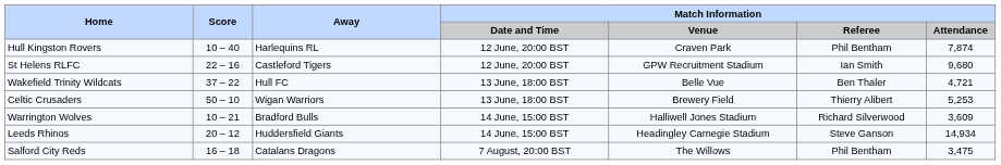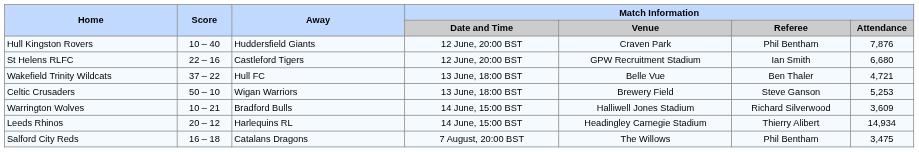Hull Kingston Rovers | Away: Harlequins RL -> Huddersfield Giants
Hull Kingston Rovers | Match Information / Attendance: 7,874 -> 7,876
St Helens RLFC | Match Information / Attendance: 9,680 -> 6,680
Celtic Crusaders | Match Information / Referee: Thierry Alibert -> Steve Ganson
Leeds Rhinos | Away: Huddersfield Giants -> Harlequins RL
Leeds Rhinos | Match Information / Referee: Steve Ganson -> Thierry Alibert
